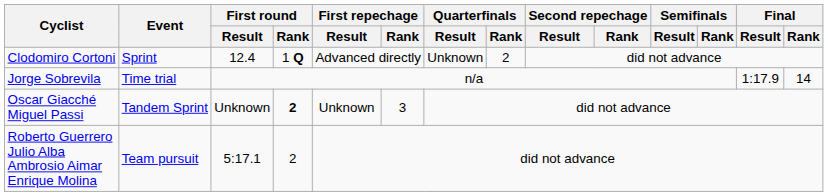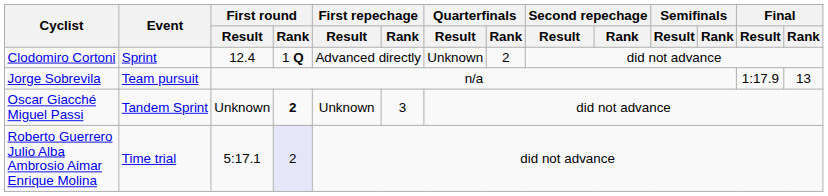Jorge Sobrevila | Event: Time trial -> Team pursuit
Jorge Sobrevila | Final / Rank: 14 -> 13
Roberto Guerrero Julio Alba Ambrosio Aimar Enrique Molina | Event: Team pursuit -> Time trial
Roberto Guerrero Julio Alba Ambrosio Aimar Enrique Molina | First round / Rank: no background -> lavender background
